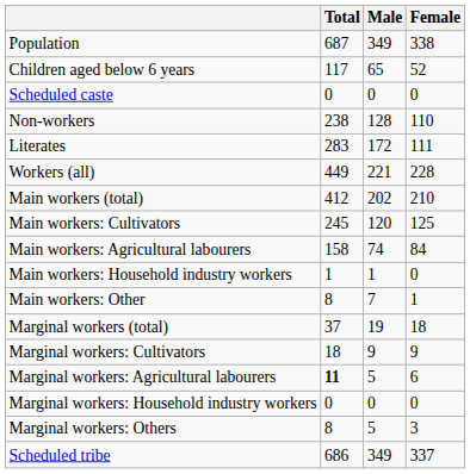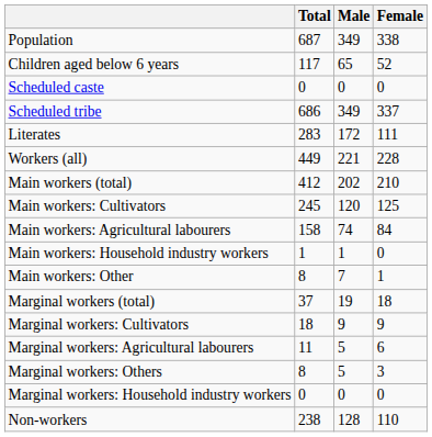rows swapped: Scheduled tribe <-> Non-workers
Marginal workers: Agricultural labourers | Total: bold -> normal
rows swapped: Marginal workers: Household industry workers <-> Marginal workers: Others
